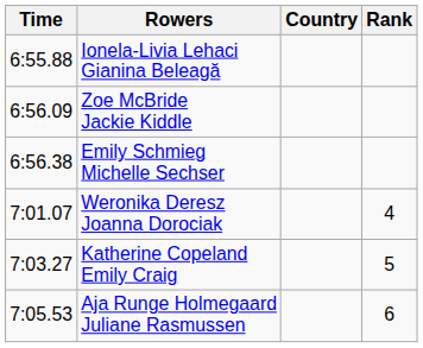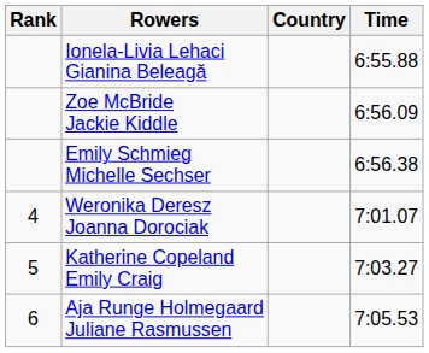columns swapped: Rank <-> Time
